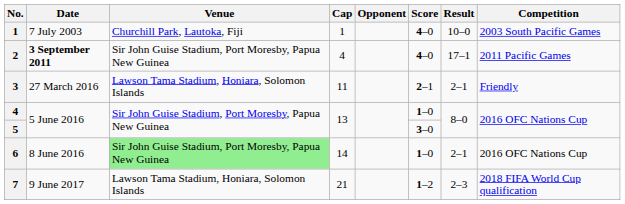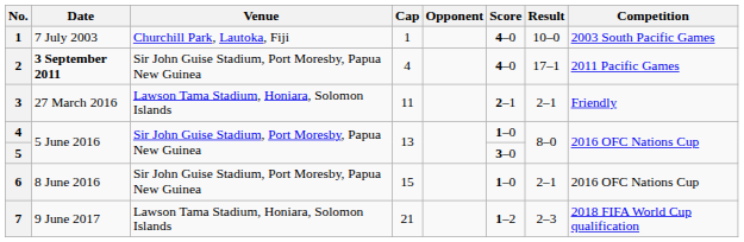6 | Venue: lightgreen background -> no background
6 | Cap: 14 -> 15
